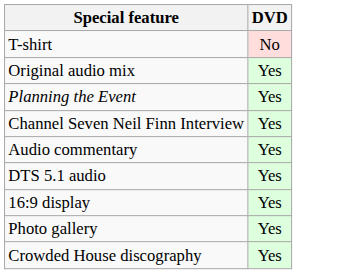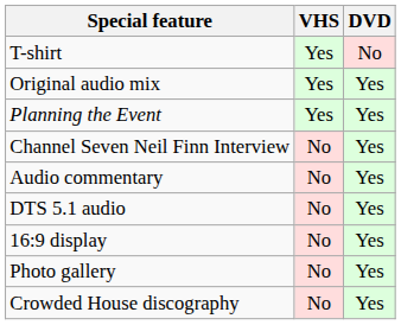+ column: VHS | Yes | Yes | Yes | No | No | No | No | No | No
